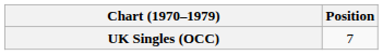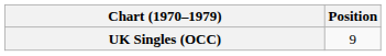UK Singles (OCC) | Position: 7 -> 9
